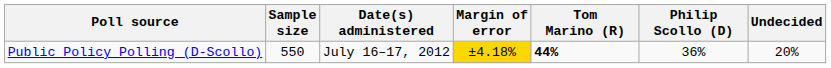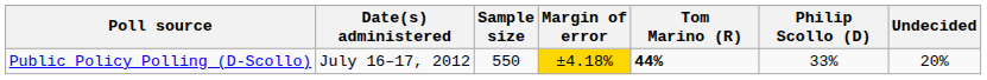columns swapped: Date(s) administered <-> Sample size
Public Policy Polling (D-Scollo) | Philip Scollo (D): 36% -> 33%
